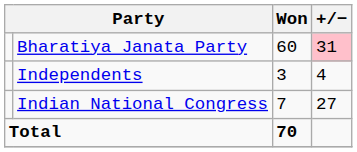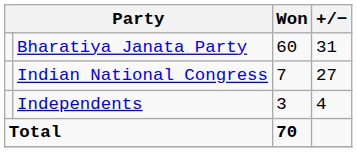Bharatiya Janata Party | +/−: pink background -> no background
rows swapped: Indian National Congress <-> Independents
